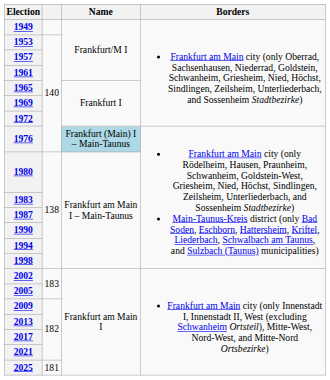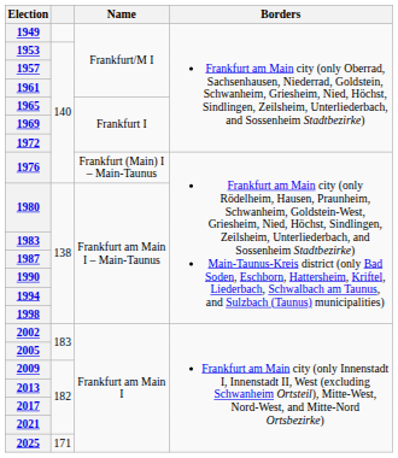1976 | Name: lightblue background -> no background
2025 | column 2: 181 -> 171
